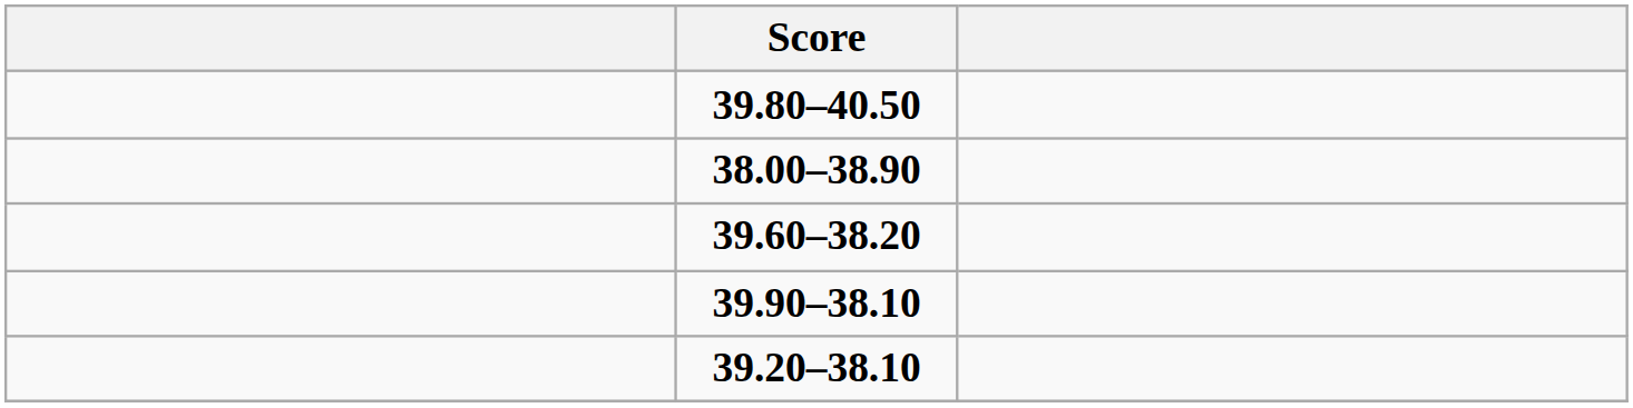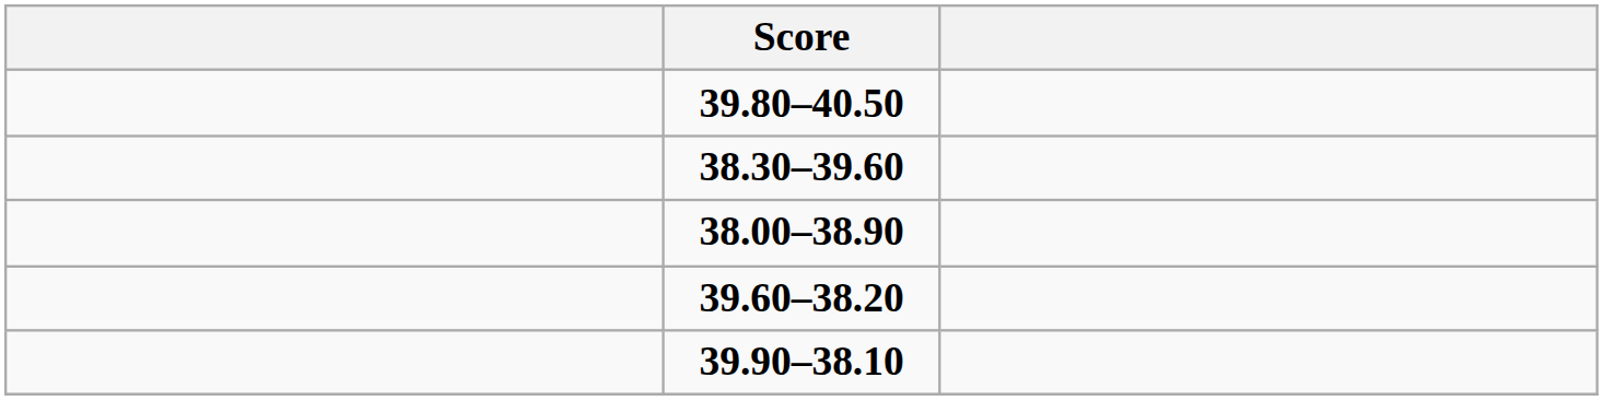+ row: 38.30–39.60
- row: 39.20–38.10
